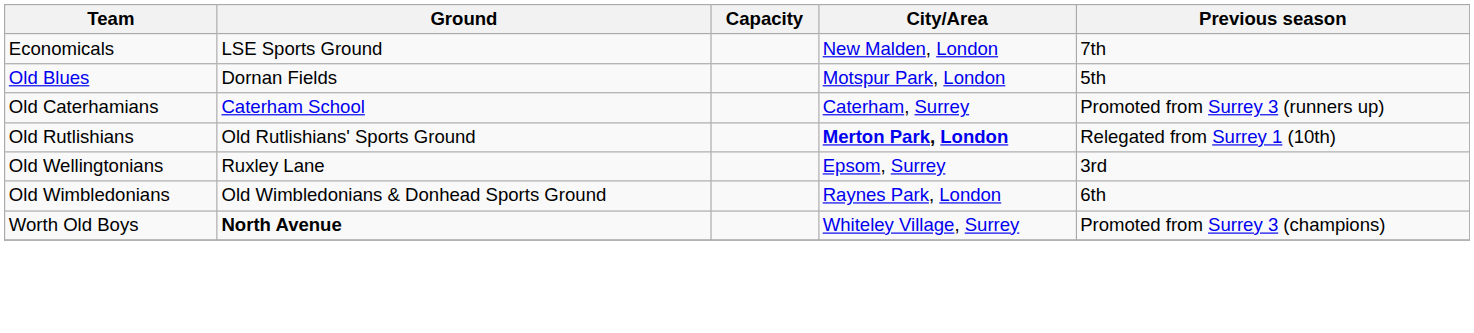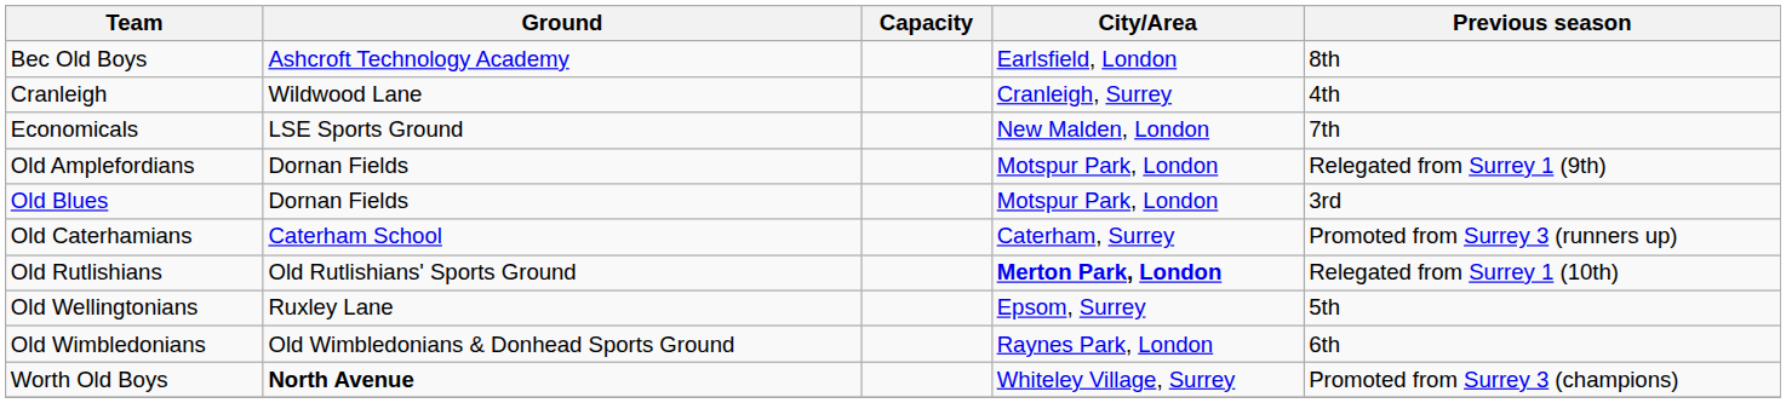+ row: Bec Old Boys | Ashcroft Technology Academy | Earlsfield, London | 8th
+ row: Cranleigh | Wildwood Lane | Cranleigh, Surrey | 4th
+ row: Old Amplefordians | Dornan Fields | Motspur Park, London | Relegated from Surrey 1 (9th)
Old Blues | Previous season: 5th -> 3rd
Old Wellingtonians | Previous season: 3rd -> 5th
